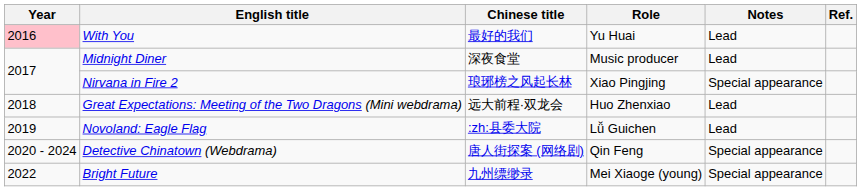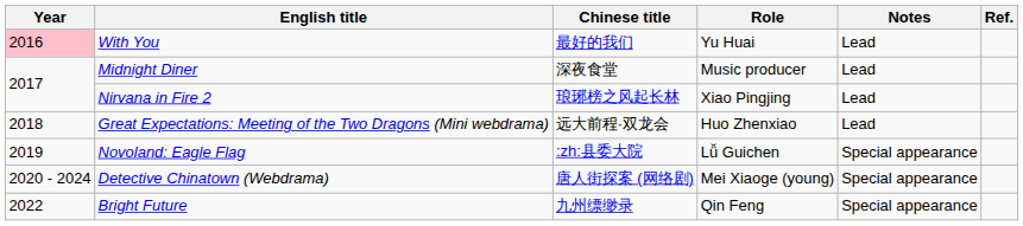Nirvana in Fire 2 | Notes: Special appearance -> Lead
Novoland: Eagle Flag | Notes: Lead -> Special appearance
Detective Chinatown (Webdrama) | Role: Qin Feng -> Mei Xiaoge (young)
Bright Future | Role: Mei Xiaoge (young) -> Qin Feng
